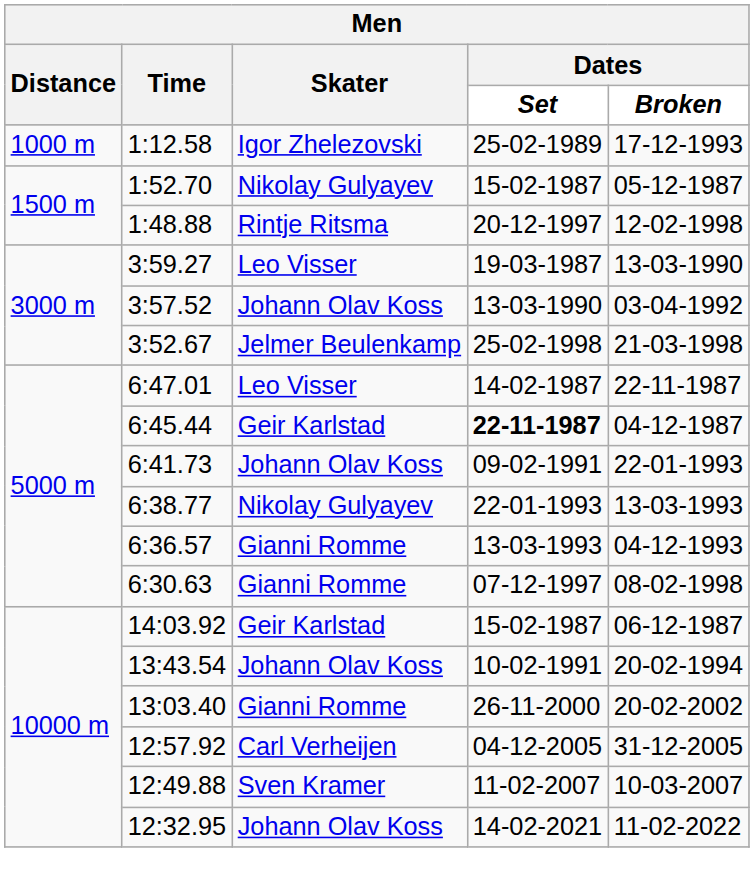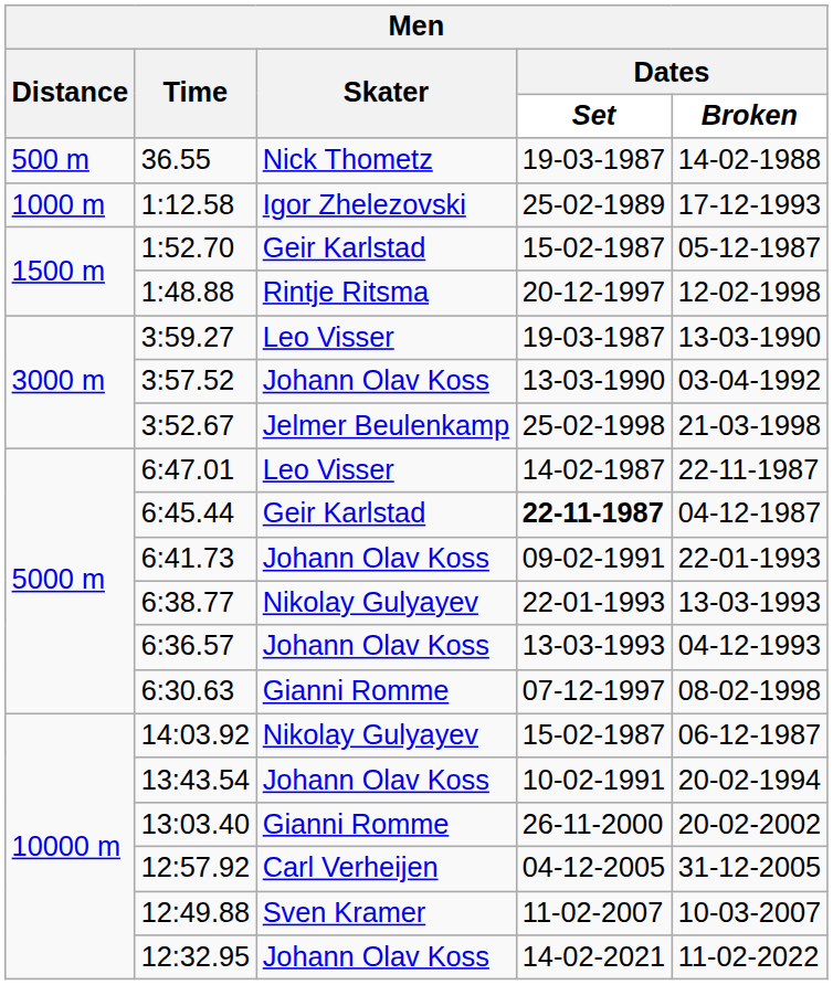+ row: 500 m | 36.55 | Nick Thometz | 19-03-1987 | 14-02-1988
1:52.70 | Skater: Nikolay Gulyayev -> Geir Karlstad
6:36.57 | Skater: Gianni Romme -> Johann Olav Koss
14:03.92 | Skater: Geir Karlstad -> Nikolay Gulyayev
